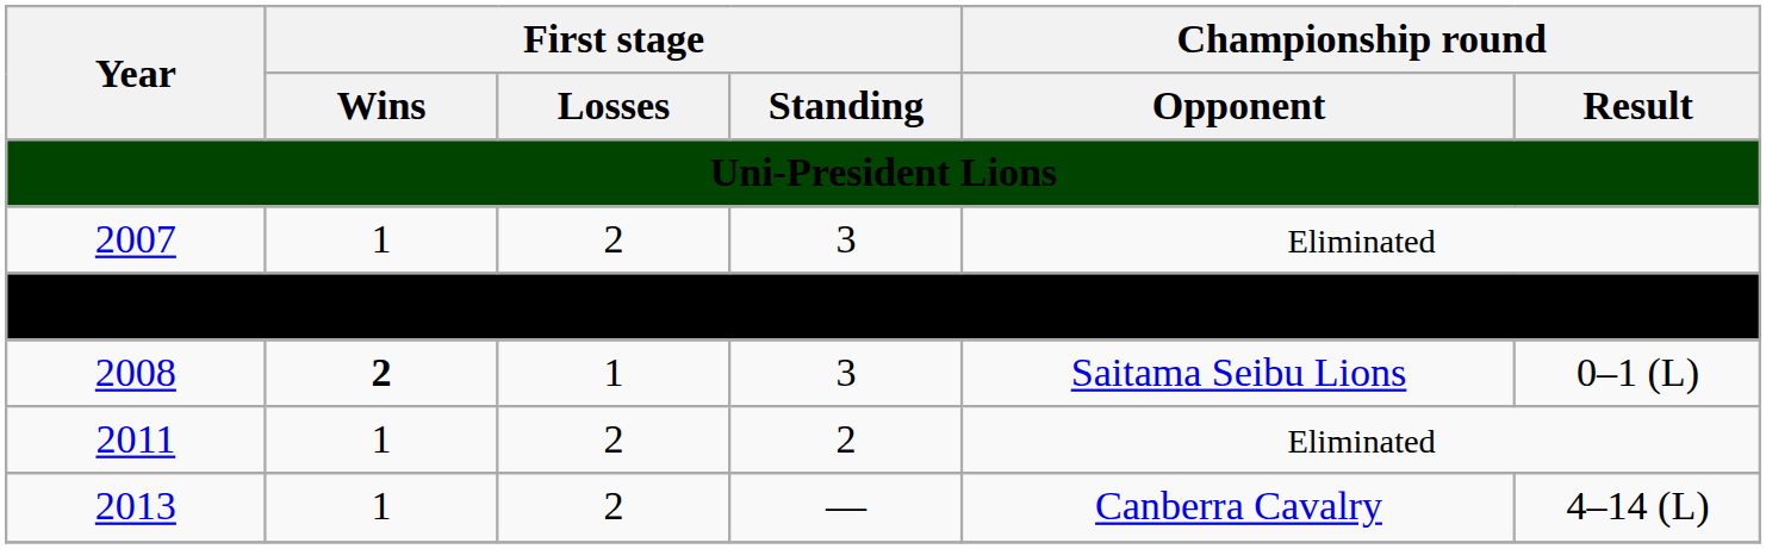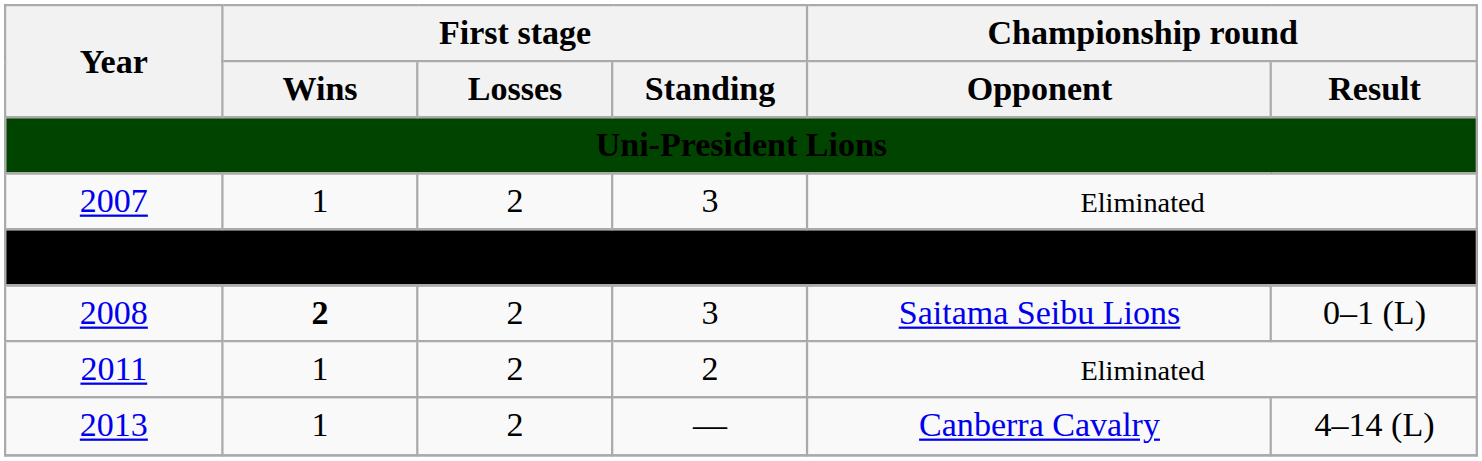2008 | First stage / Losses: 1 -> 2
